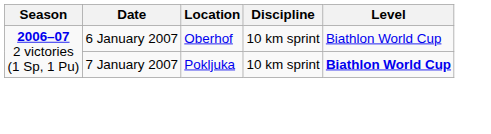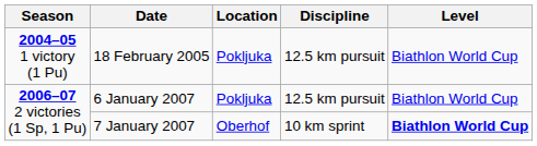+ row: 2004–05 1 victory (1 Pu) | 18 February 2005 | Pokljuka | 12.5 km pursuit | Biathlon World Cup
6 January 2007 | Location: Oberhof -> Pokljuka
6 January 2007 | Discipline: 10 km sprint -> 12.5 km pursuit
7 January 2007 | Location: Pokljuka -> Oberhof
